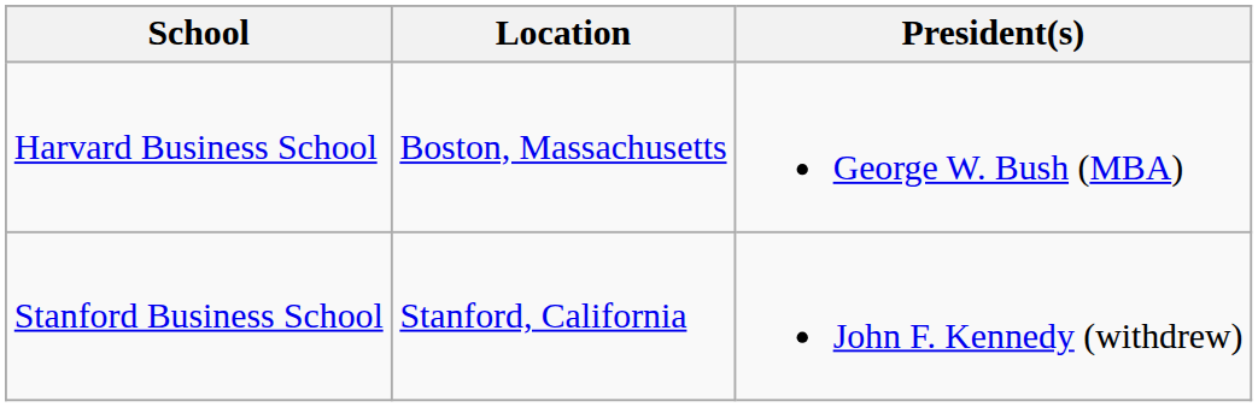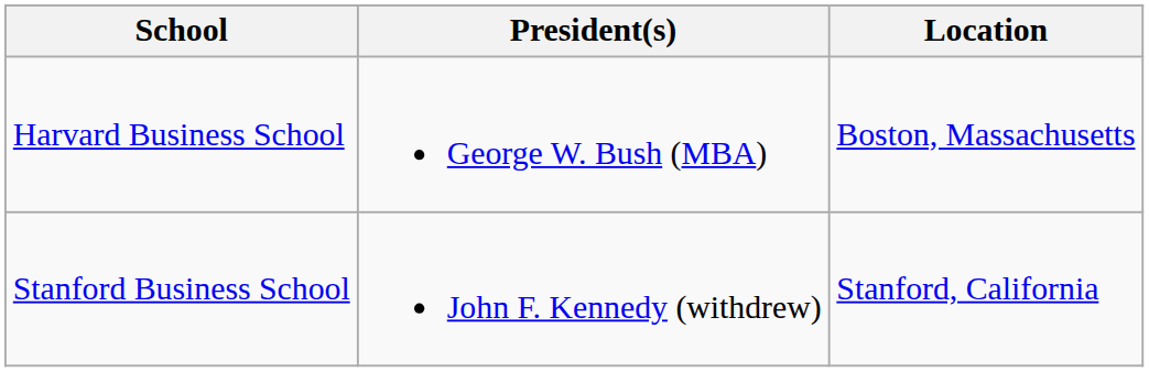columns swapped: Location <-> President(s)
